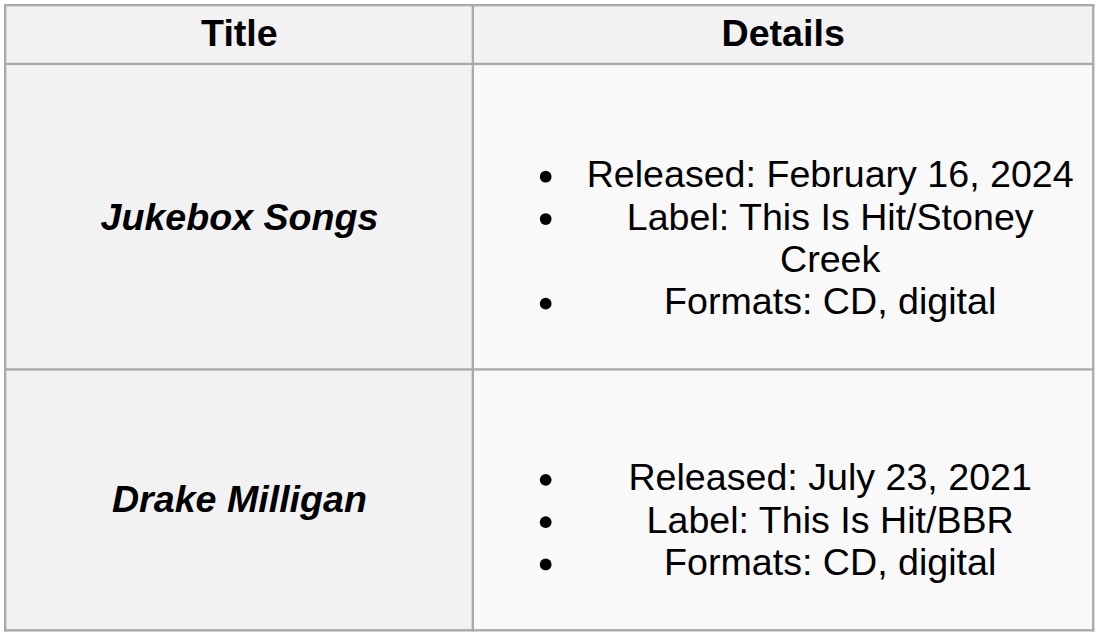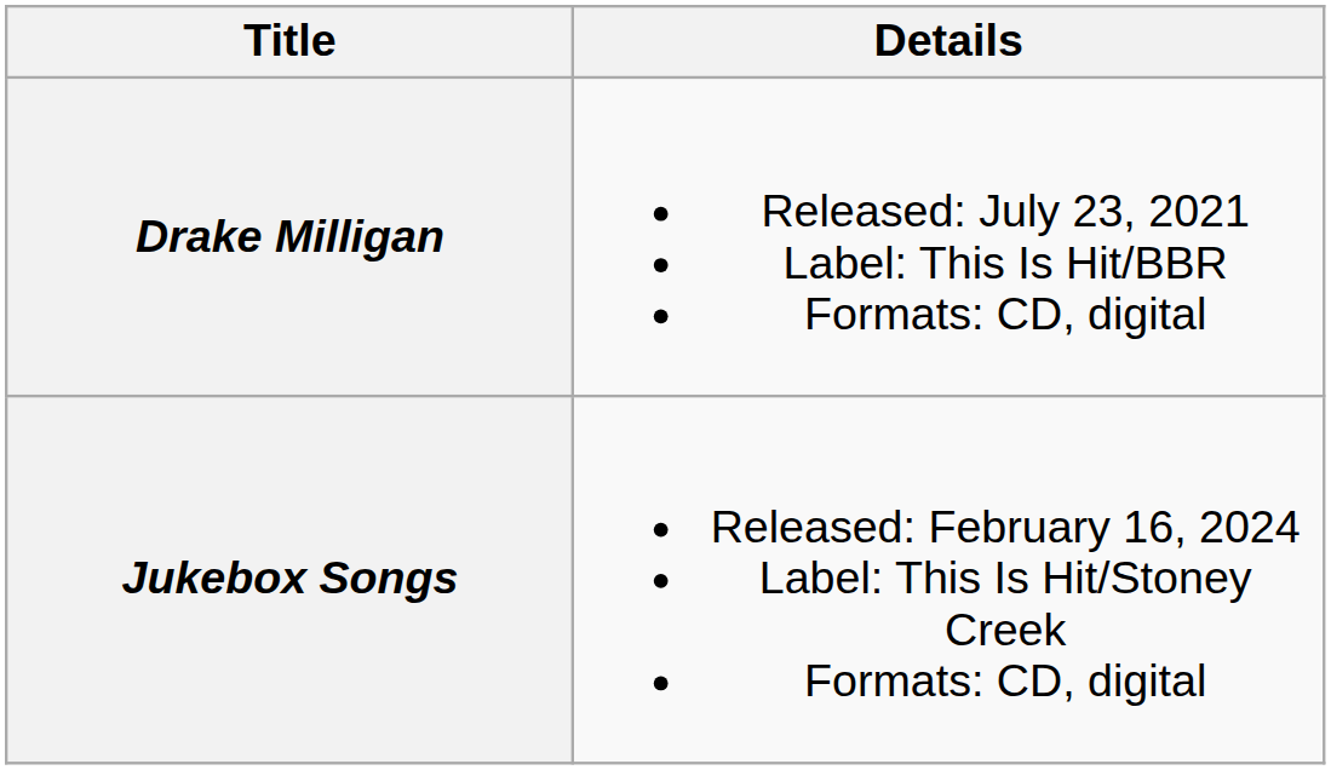rows swapped: Drake Milligan <-> Jukebox Songs
